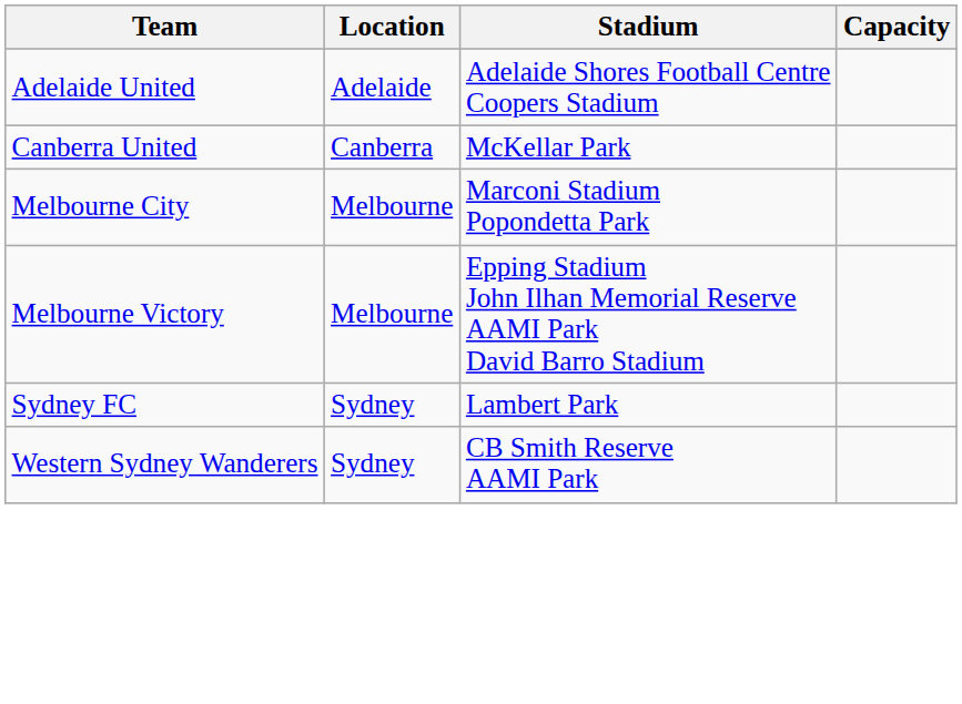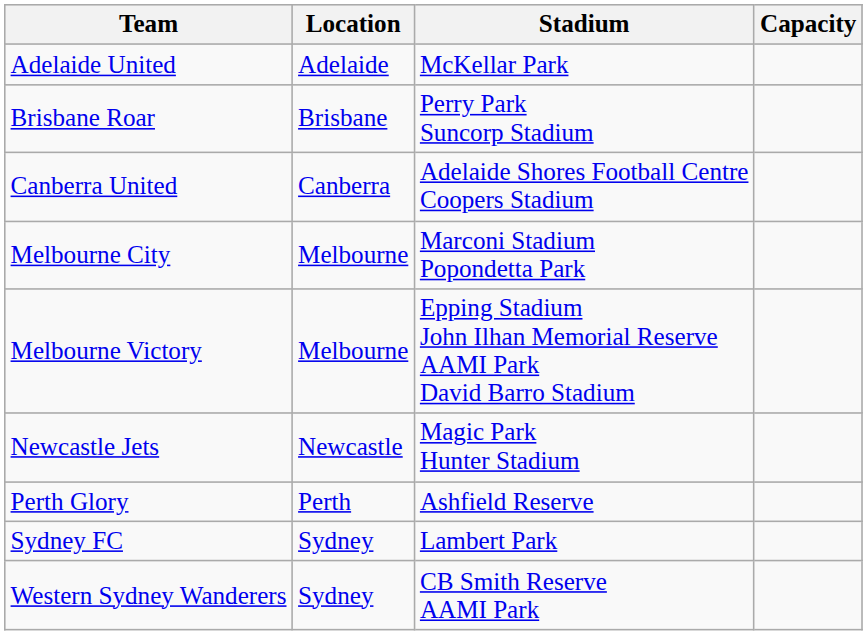Adelaide United | Stadium: Adelaide Shores Football Centre Coopers Stadium -> McKellar Park
+ row: Brisbane Roar | Brisbane | Perry Park Suncorp Stadium
Canberra United | Stadium: McKellar Park -> Adelaide Shores Football Centre Coopers Stadium
+ row: Newcastle Jets | Newcastle | Magic Park Hunter Stadium
+ row: Perth Glory | Perth | Ashfield Reserve
